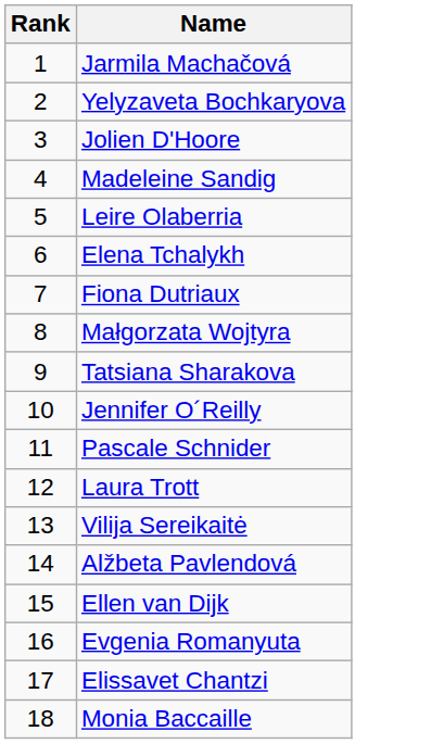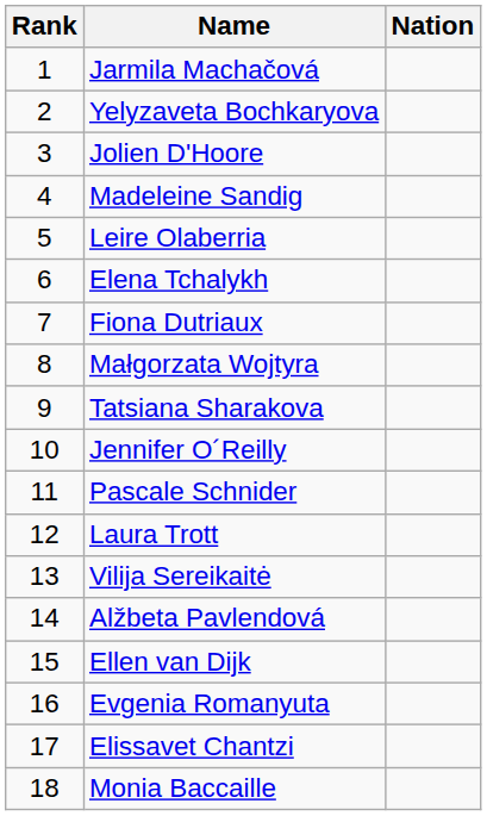+ column: Nation
